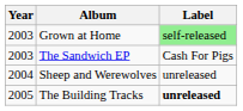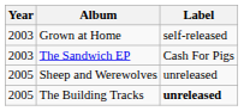Grown at Home | Label: lightgreen background -> no background
Sheep and Werewolves | Year: 2004 -> 2005
